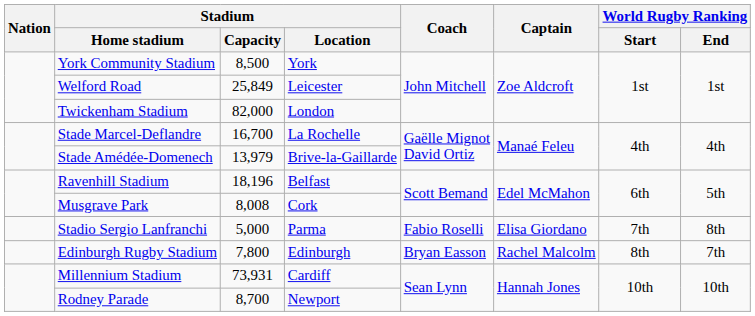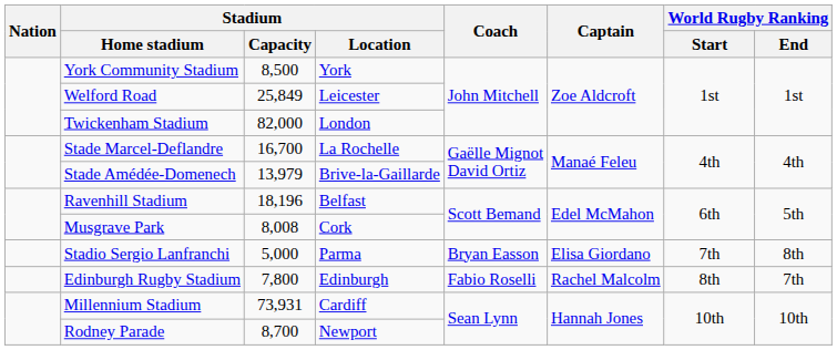Stadio Sergio Lanfranchi | Coach: Fabio Roselli -> Bryan Easson
Edinburgh Rugby Stadium | Coach: Bryan Easson -> Fabio Roselli
